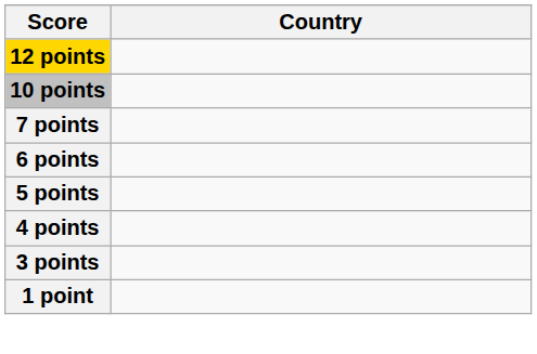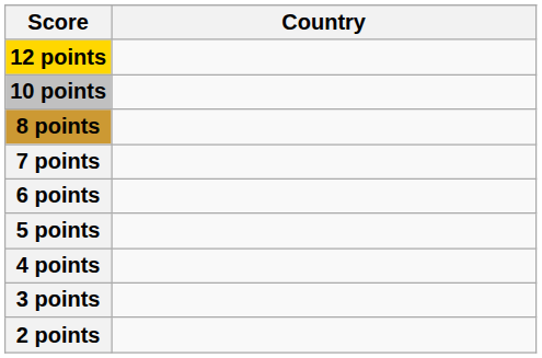+ row: 8 points
+ row: 2 points
- row: 1 point
